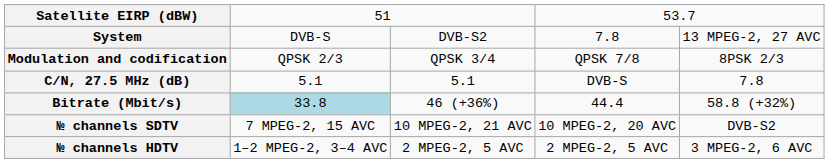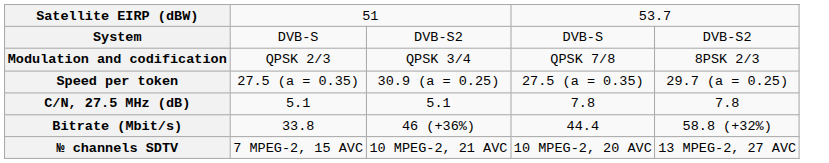System | column 4: 7.8 -> DVB-S
System | column 5: 13 MPEG-2, 27 AVC -> DVB-S2
+ row: Speed per token | 27.5 (a = 0.35) | 30.9 (a = 0.25) | 27.5 (a = 0.35) | 29.7 (a = 0.25)
C/N, 27.5 MHz (dB) | column 4: DVB-S -> 7.8
Bitrate (Mbit/s) | column 2: lightblue background -> no background
№ channels SDTV | column 5: DVB-S2 -> 13 MPEG-2, 27 AVC
- row: № channels HDTV | 1–2 MPEG-2, 3–4 AVC | 2 MPEG-2, 5 AVC | 2 MPEG-2, 5 AVC | 3 MPEG-2, 6 AVC
